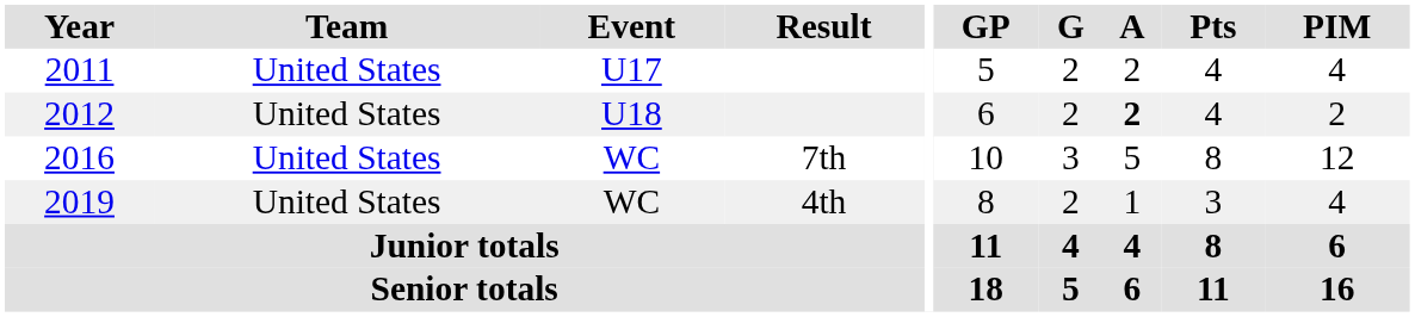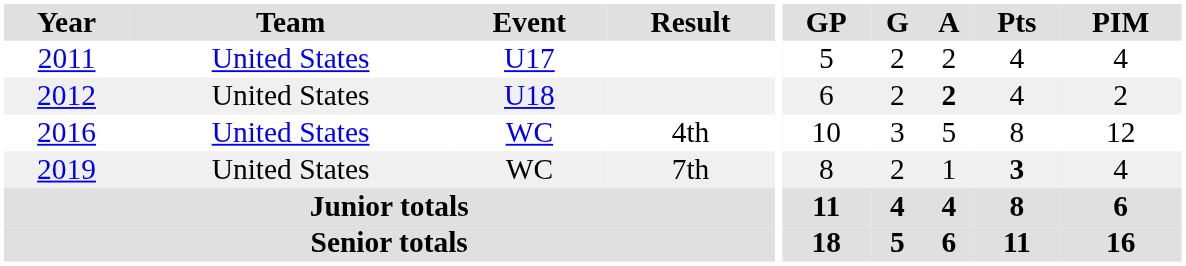2016 | Result: 7th -> 4th
2019 | Result: 4th -> 7th
2019 | Pts: normal -> bold
